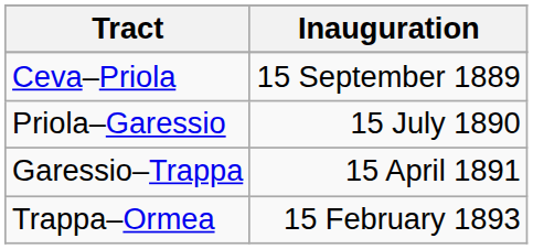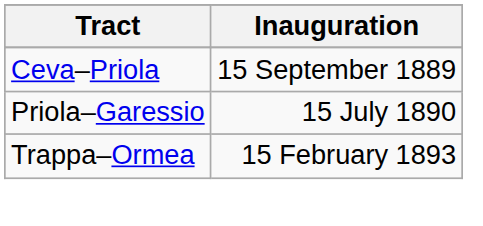- row: Garessio–Trappa | 15 April 1891
